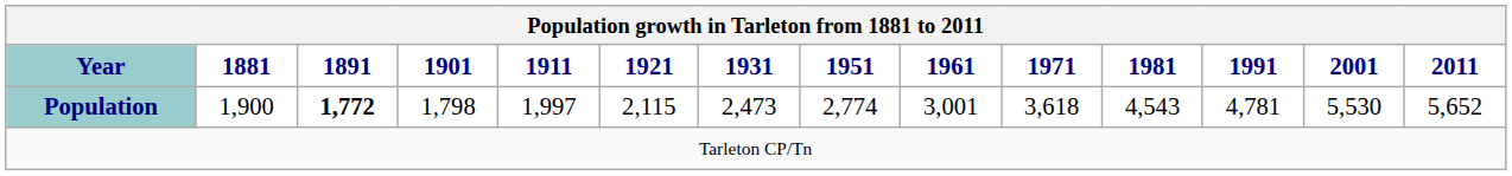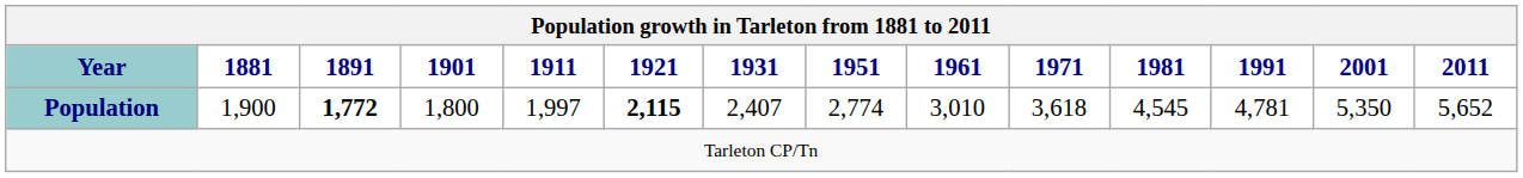Population | 1901: 1,798 -> 1,800
Population | 1921: normal -> bold
Population | 1931: 2,473 -> 2,407
Population | 1961: 3,001 -> 3,010
Population | 1981: 4,543 -> 4,545
Population | 2001: 5,530 -> 5,350
